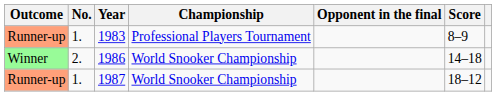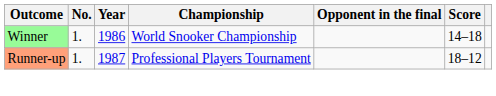- row: Runner-up | 1. | 1983 | Professional Players Tournament | 8–9
1986 | No.: 2. -> 1.
1987 | Championship: World Snooker Championship -> Professional Players Tournament
